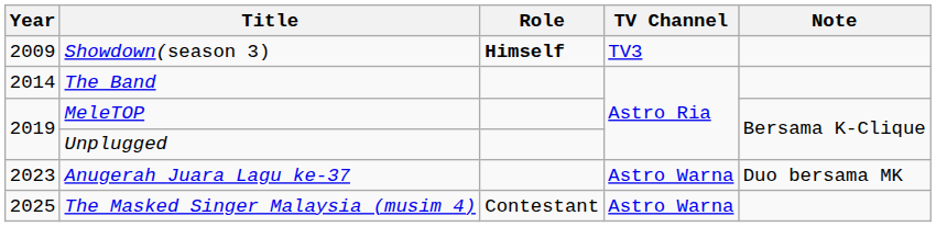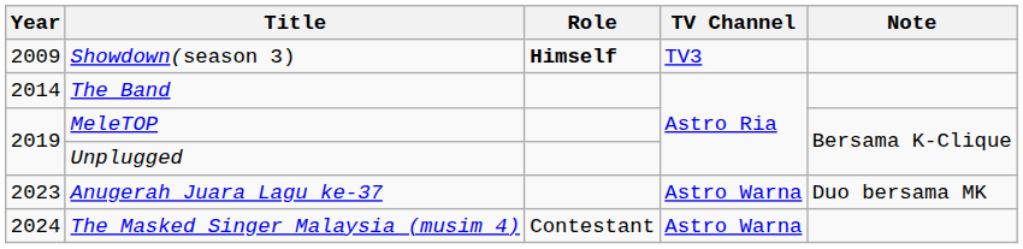The Masked Singer Malaysia (musim 4) | Year: 2025 -> 2024
